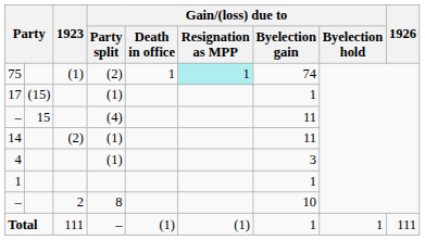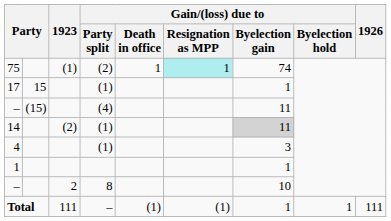17 | column 2: (15) -> 15
– / (4) | column 2: 15 -> (15)
14 | Gain/(loss) due to / Byelection gain: no background -> lightgrey background
